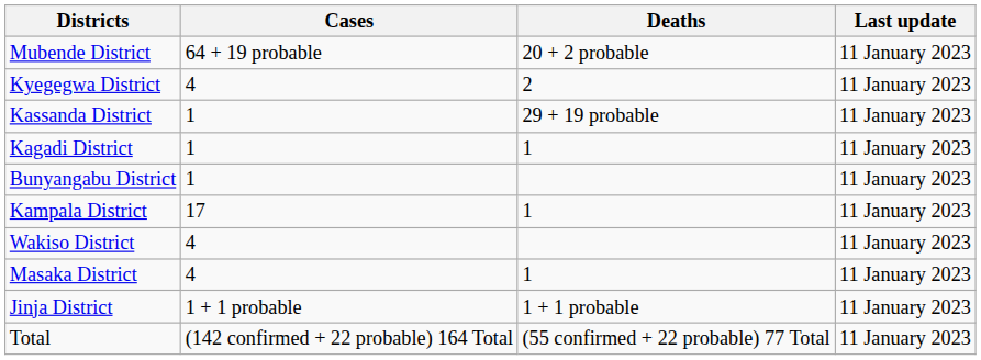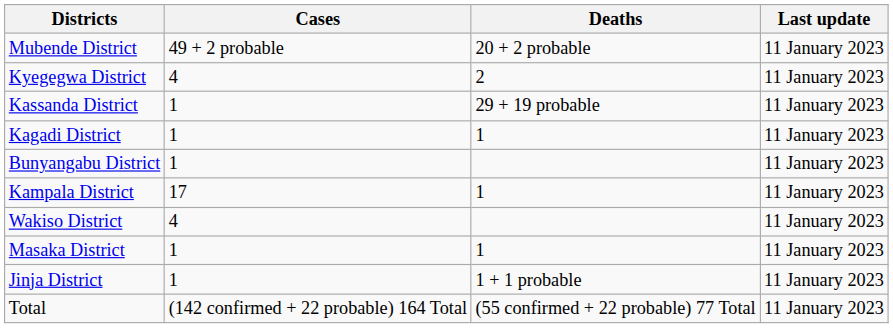Mubende District | Cases: 64 + 19 probable -> 49 + 2 probable
Masaka District | Cases: 4 -> 1
Jinja District | Cases: 1 + 1 probable -> 1
